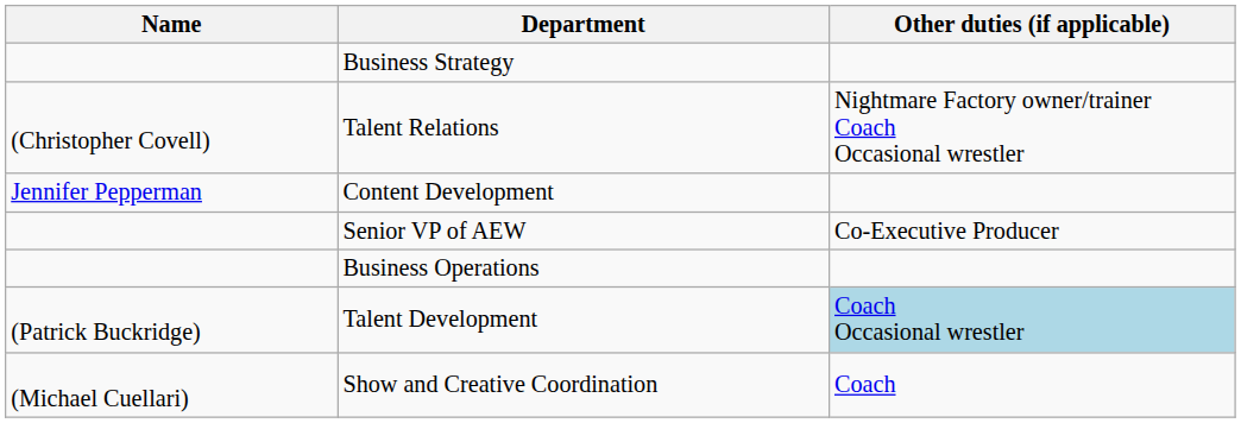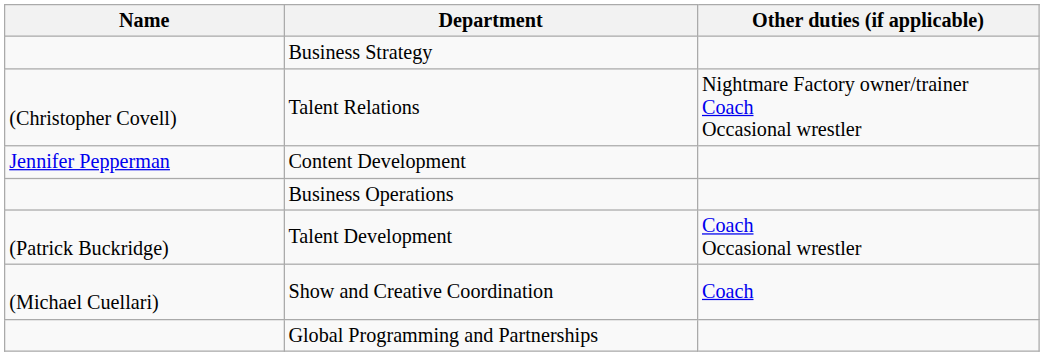- row: Senior VP of AEW | Co-Executive Producer
Talent Development | Other duties (if applicable): lightblue background -> no background
+ row: Global Programming and Partnerships
